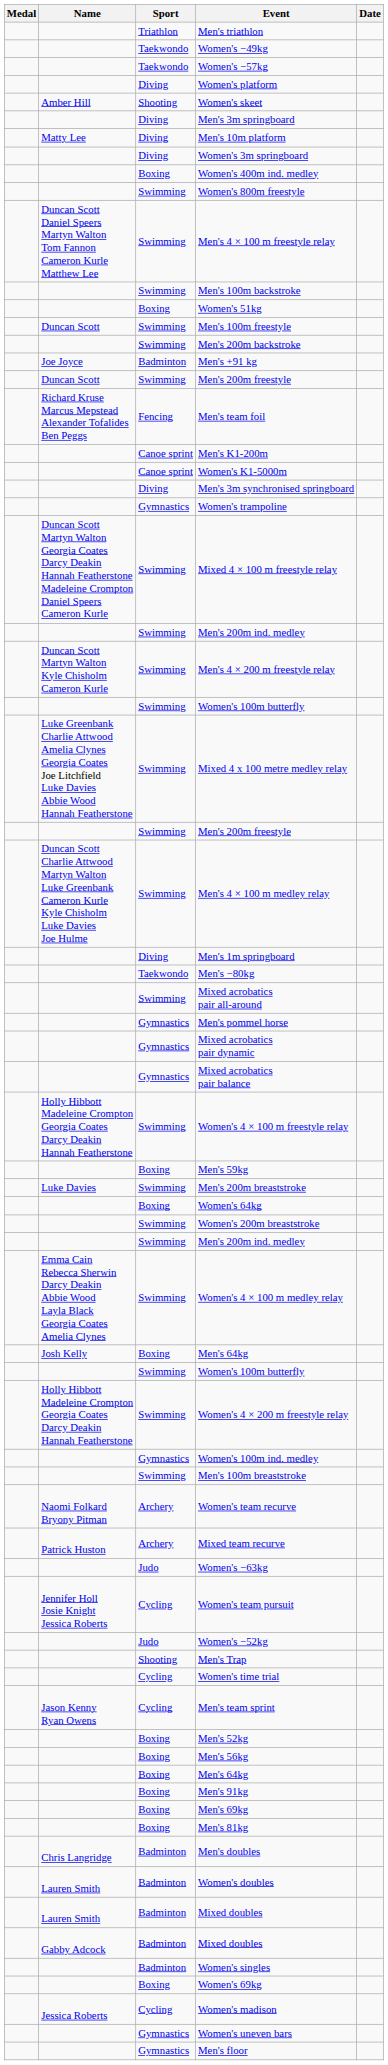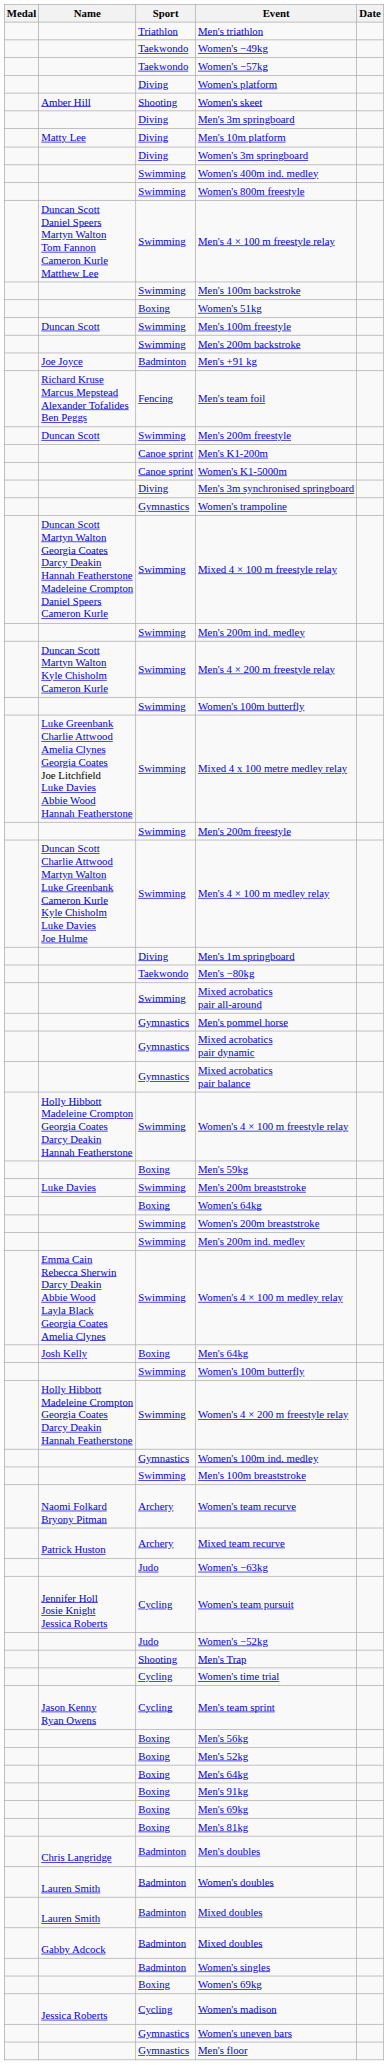Women's 400m ind. medley | Sport: Boxing -> Swimming
rows swapped: Men's team foil <-> Duncan Scott / Men's 200m freestyle
rows swapped: Men's 52kg <-> Men's 56kg
